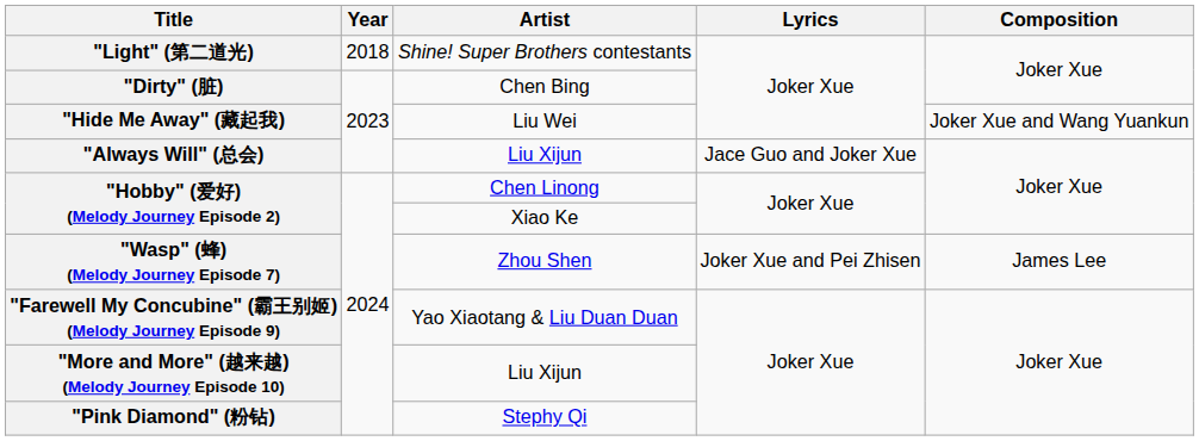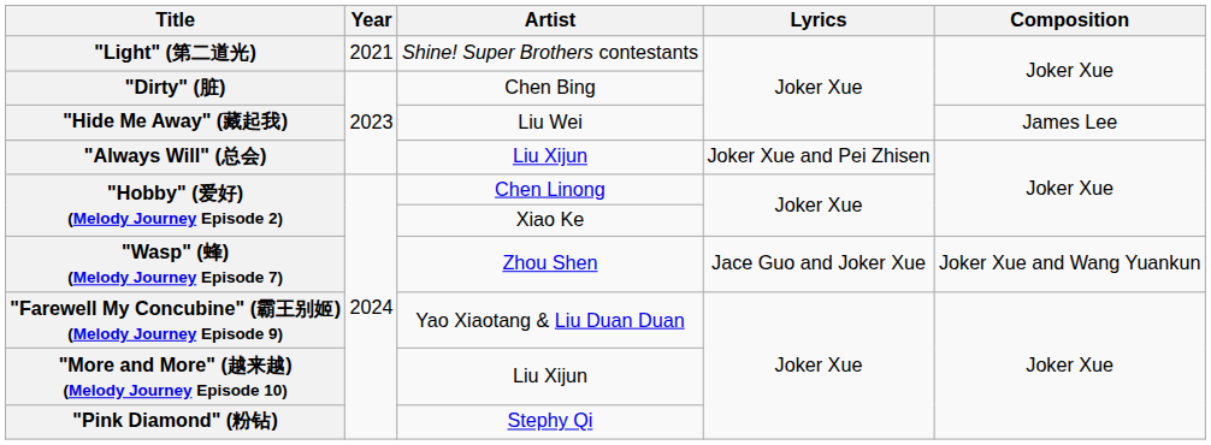"Light" (第二道光) | Year: 2018 -> 2021
"Hide Me Away" (藏起我) | Composition: Joker Xue and Wang Yuankun -> James Lee
"Always Will" (总会) | Lyrics: Jace Guo and Joker Xue -> Joker Xue and Pei Zhisen
"Wasp" (蜂) (Melody Journey Episode 7) | Lyrics: Joker Xue and Pei Zhisen -> Jace Guo and Joker Xue
"Wasp" (蜂) (Melody Journey Episode 7) | Composition: James Lee -> Joker Xue and Wang Yuankun
